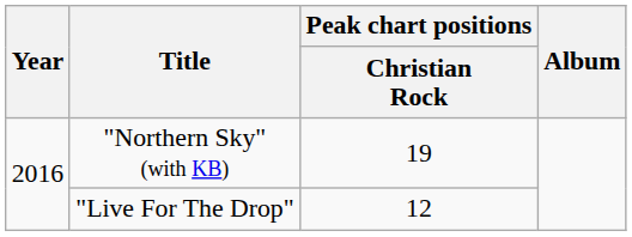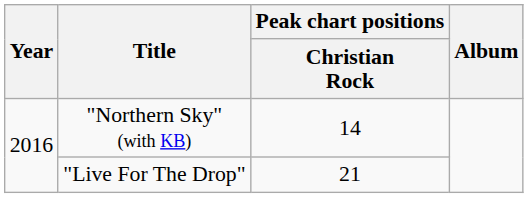"Northern Sky" (with KB) | Peak chart positions / Christian Rock: 19 -> 14
"Live For The Drop" | Peak chart positions / Christian Rock: 12 -> 21
